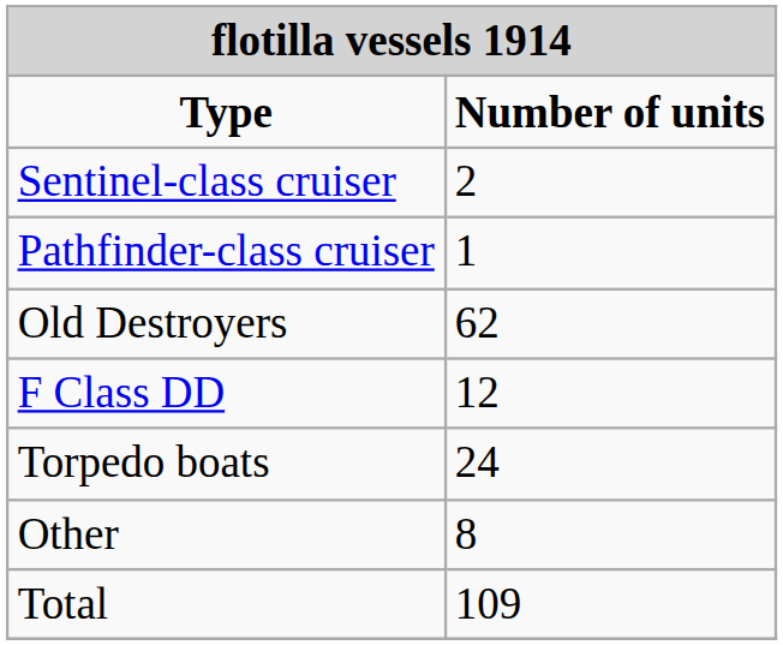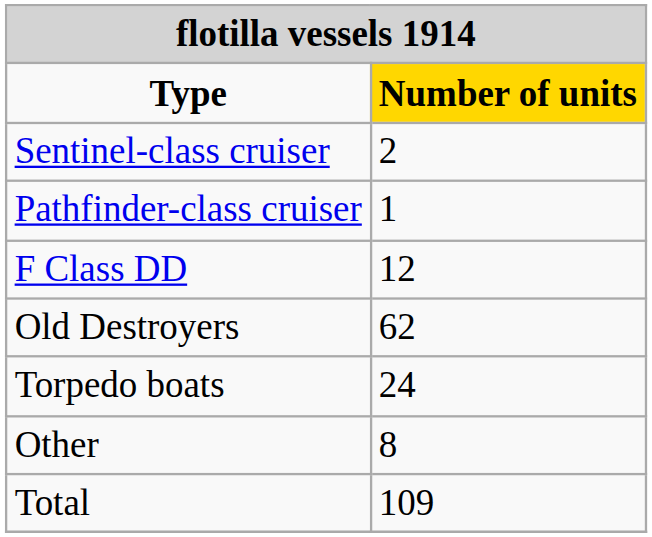Type | column 2: no background -> gold background
rows swapped: F Class DD <-> Old Destroyers
